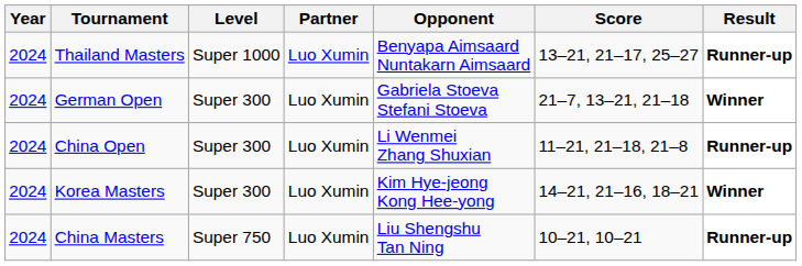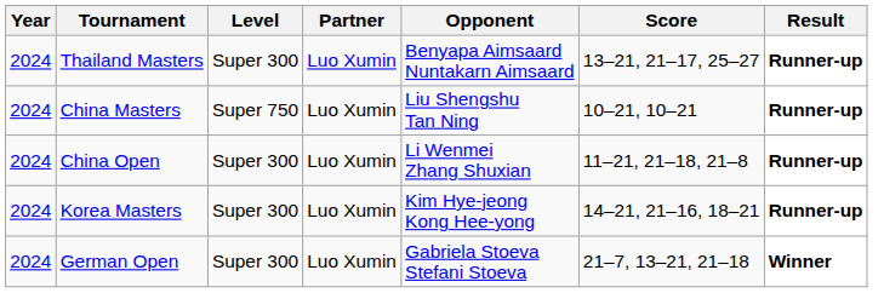Thailand Masters | Level: Super 1000 -> Super 300
rows swapped: German Open <-> China Masters
Korea Masters | Result: Winner -> Runner-up
